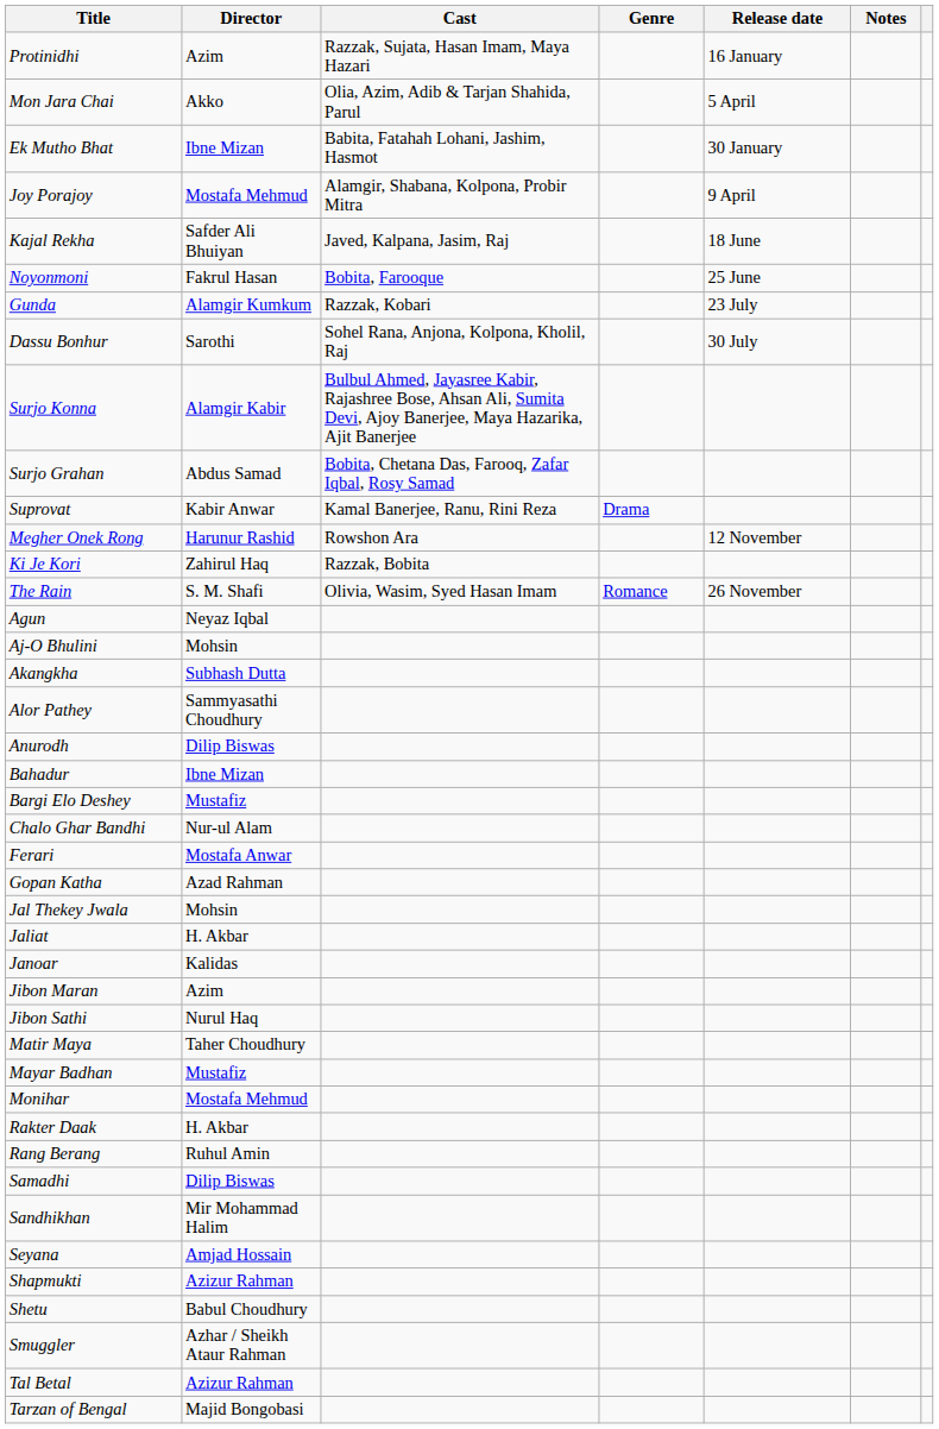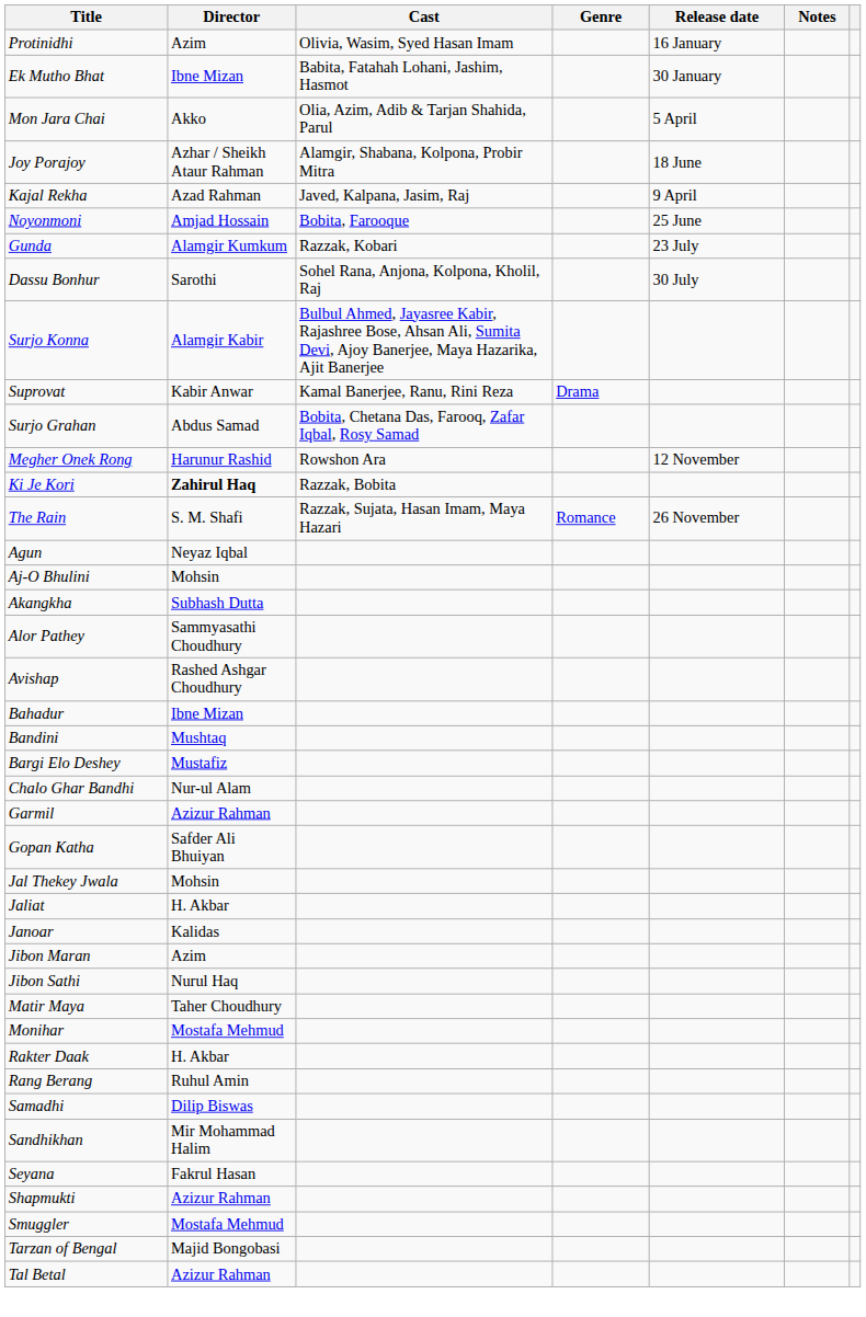Protinidhi | Cast: Razzak, Sujata, Hasan Imam, Maya Hazari -> Olivia, Wasim, Syed Hasan Imam
rows swapped: Ek Mutho Bhat <-> Mon Jara Chai
Joy Porajoy | Director: Mostafa Mehmud -> Azhar / Sheikh Ataur Rahman
Joy Porajoy | Release date: 9 April -> 18 June
Kajal Rekha | Director: Safder Ali Bhuiyan -> Azad Rahman
Kajal Rekha | Release date: 18 June -> 9 April
Noyonmoni | Director: Fakrul Hasan -> Amjad Hossain
rows swapped: Surjo Grahan <-> Suprovat
Ki Je Kori | Director: normal -> bold
The Rain | Cast: Olivia, Wasim, Syed Hasan Imam -> Razzak, Sujata, Hasan Imam, Maya Hazari
- row: Anurodh | Dilip Biswas
+ row: Avishap | Rashed Ashgar Choudhury
+ row: Bandini | Mushtaq
- row: Ferari | Mostafa Anwar
+ row: Garmil | Azizur Rahman
Gopan Katha | Director: Azad Rahman -> Safder Ali Bhuiyan
- row: Mayar Badhan | Mustafiz
Seyana | Director: Amjad Hossain -> Fakrul Hasan
- row: Shetu | Babul Choudhury
Smuggler | Director: Azhar / Sheikh Ataur Rahman -> Mostafa Mehmud
rows swapped: Tal Betal <-> Tarzan of Bengal
